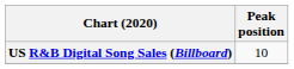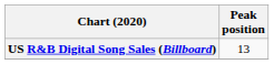US R&B Digital Song Sales (Billboard) | Peak position: 10 -> 13
